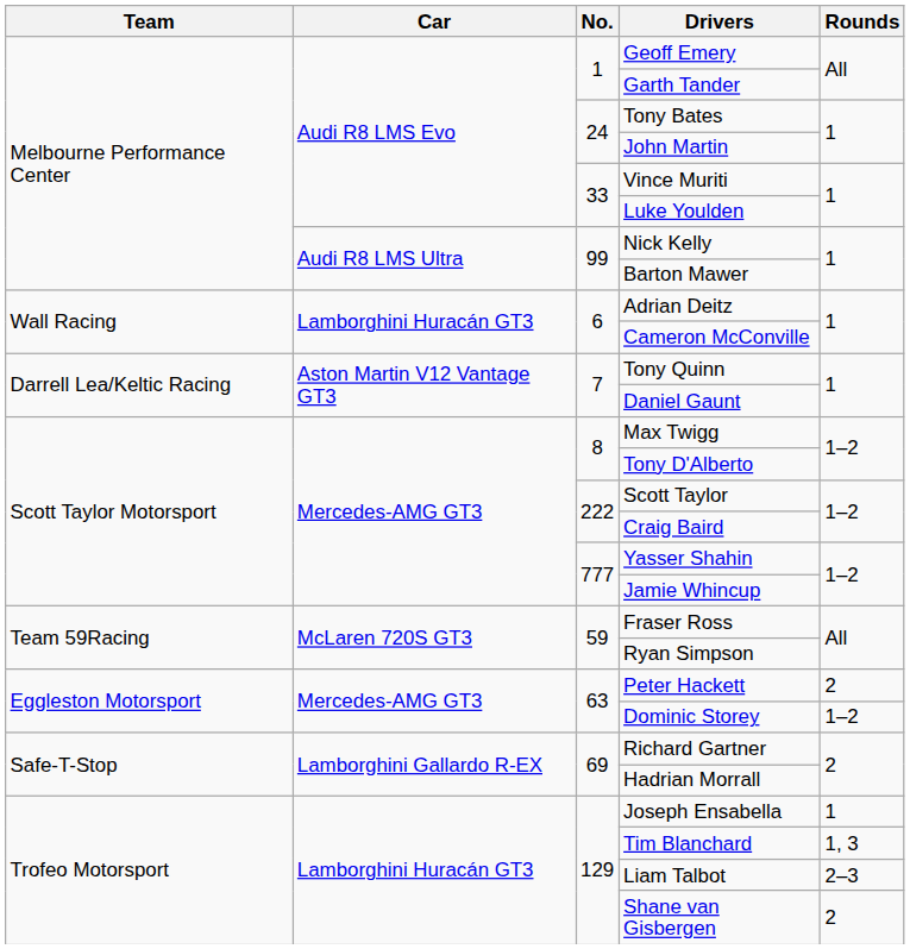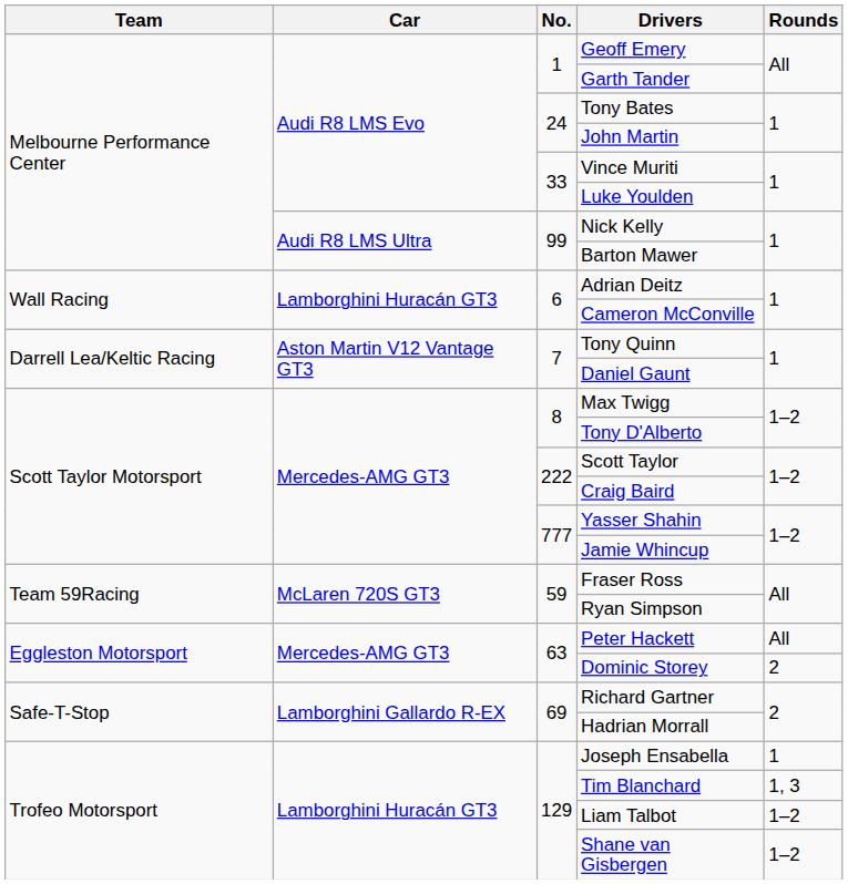Peter Hackett | Rounds: 2 -> All
Dominic Storey | Rounds: 1–2 -> 2
Liam Talbot | Rounds: 2–3 -> 1–2
Shane van Gisbergen | Rounds: 2 -> 1–2
